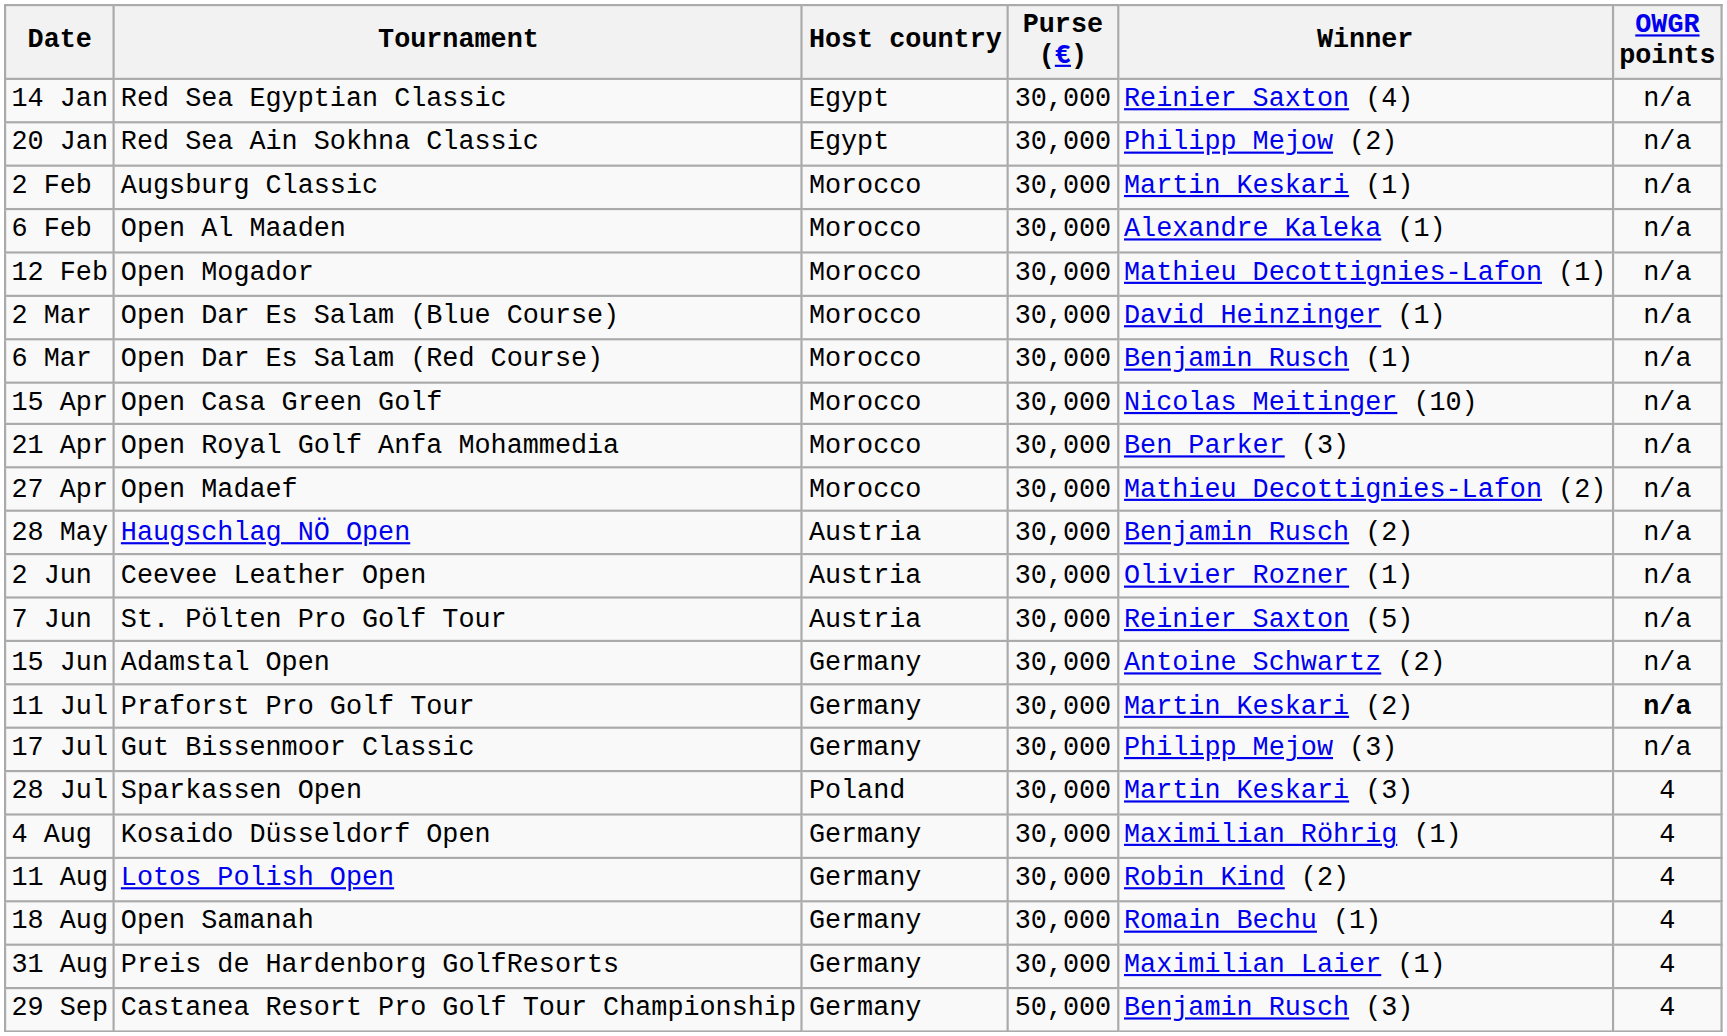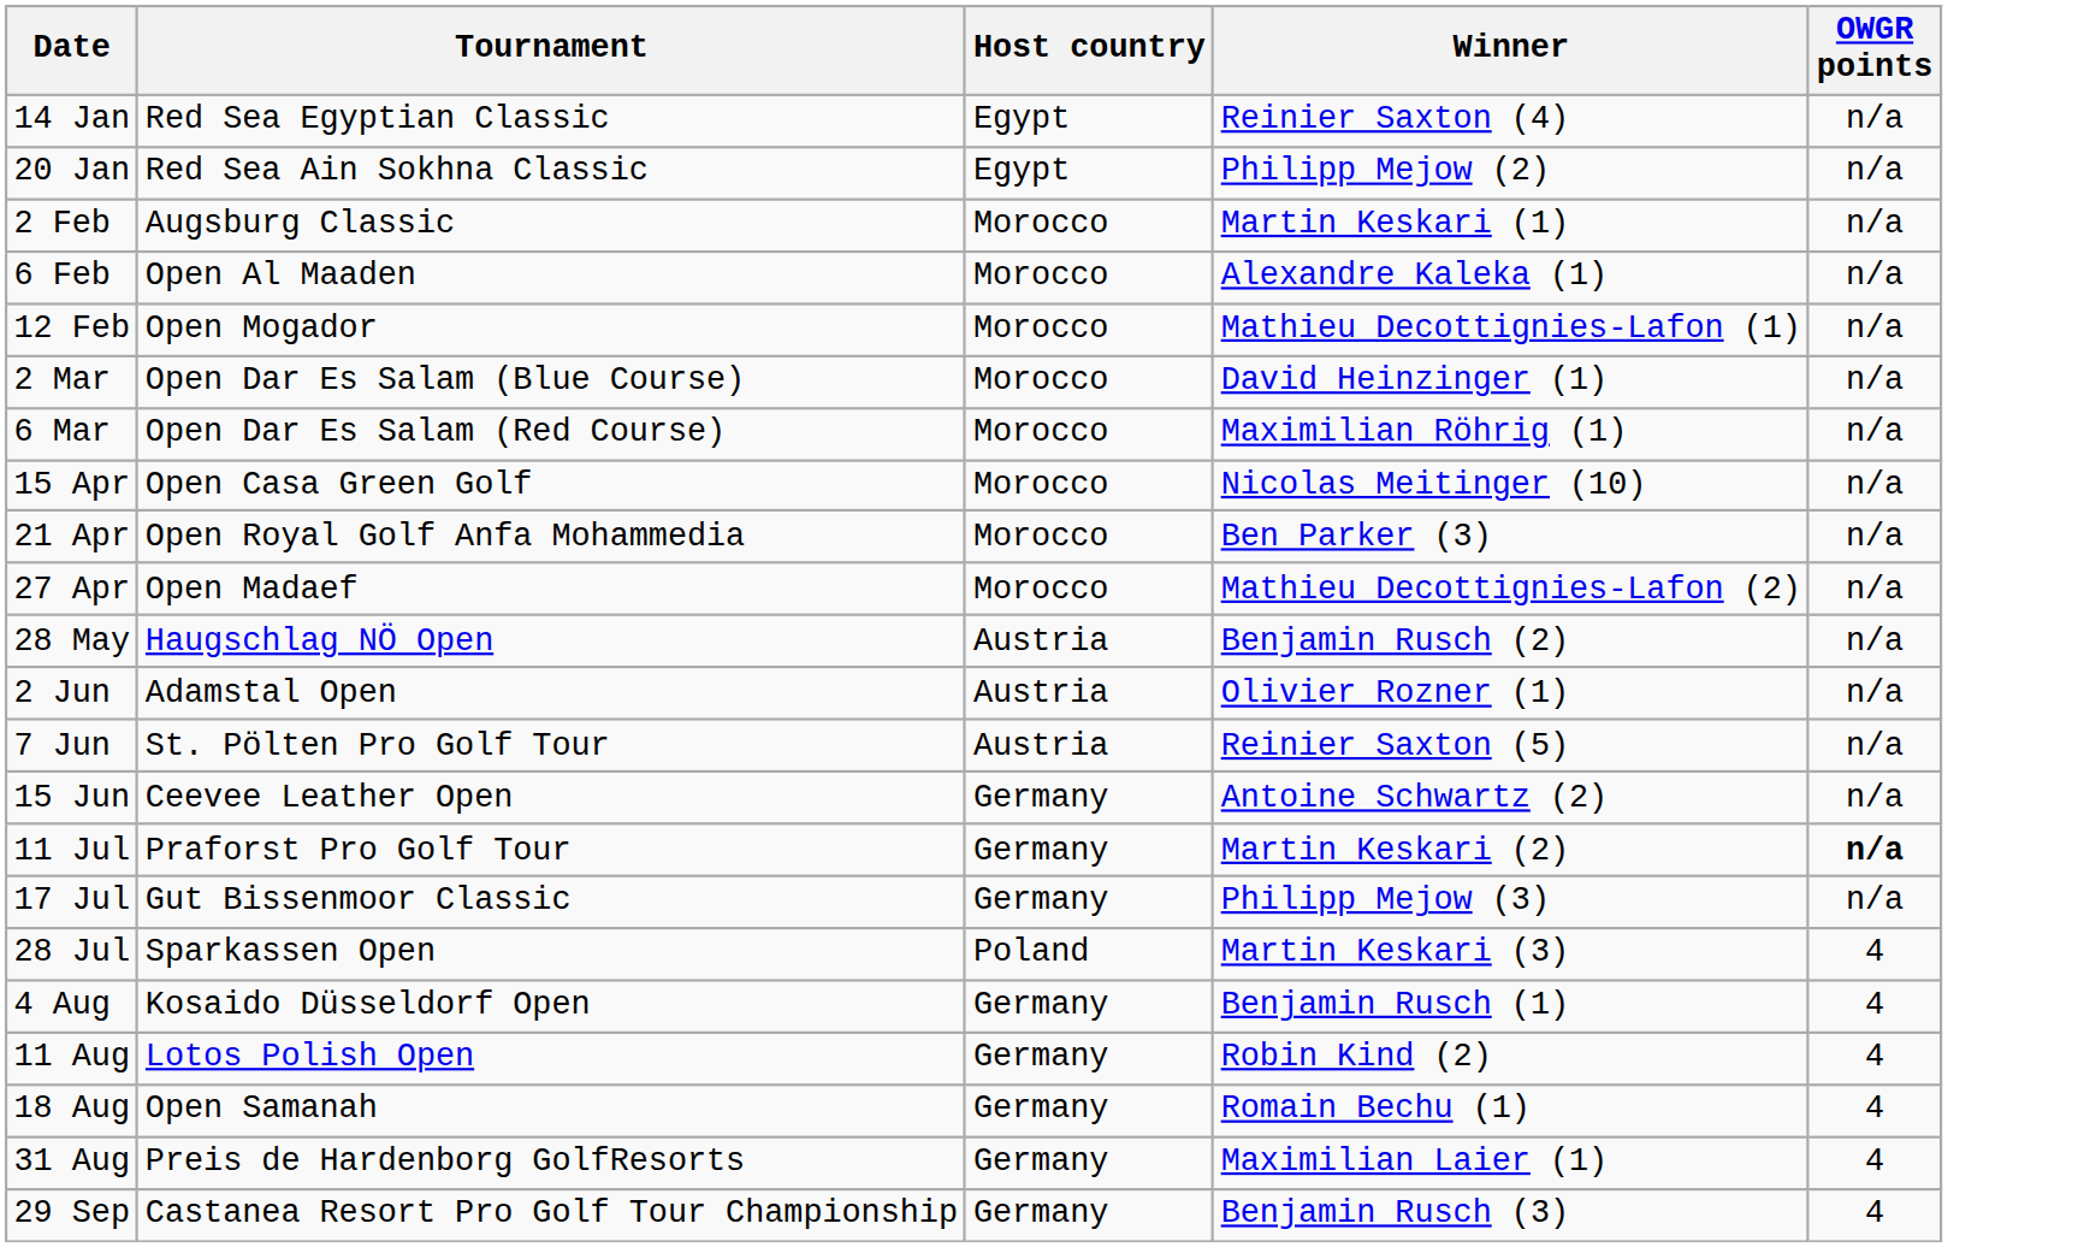- column: Purse (€) | 30,000 | 30,000 | 30,000 | 30,000 | 30,000 | 30,000 | 30,000 | 30,000 | 30,000 | 30,000 | 30,000 | 30,000 | 30,000 | 30,000 | 30,000 | 30,000 | 30,000 | 30,000 | 30,000 | 30,000 | 30,000 | 50,000
6 Mar | Winner: Benjamin Rusch (1) -> Maximilian Röhrig (1)
2 Jun | Tournament: Ceevee Leather Open -> Adamstal Open
15 Jun | Tournament: Adamstal Open -> Ceevee Leather Open
4 Aug | Winner: Maximilian Röhrig (1) -> Benjamin Rusch (1)
